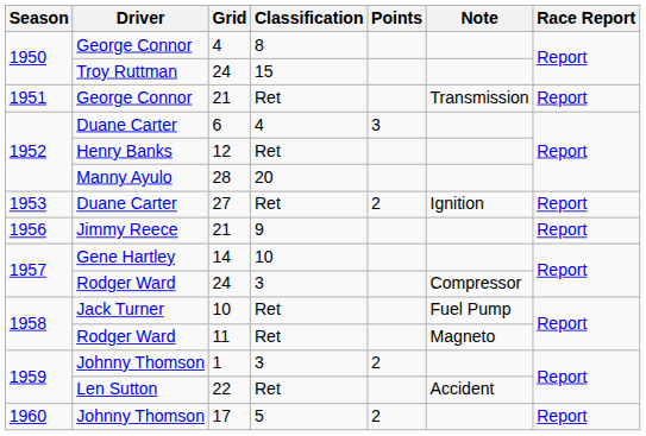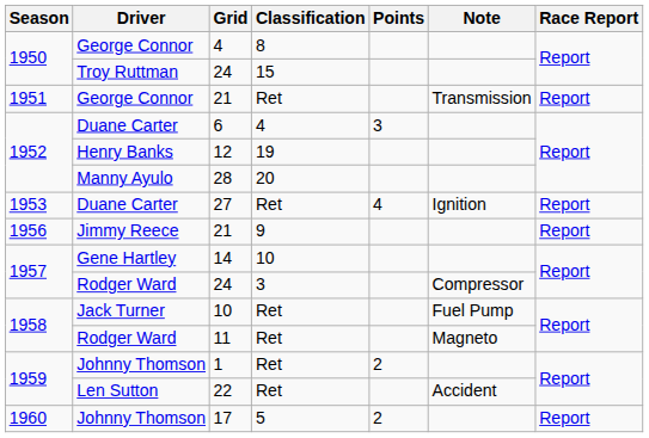12 | Classification: Ret -> 19
27 | Points: 2 -> 4
1 | Classification: 3 -> Ret
